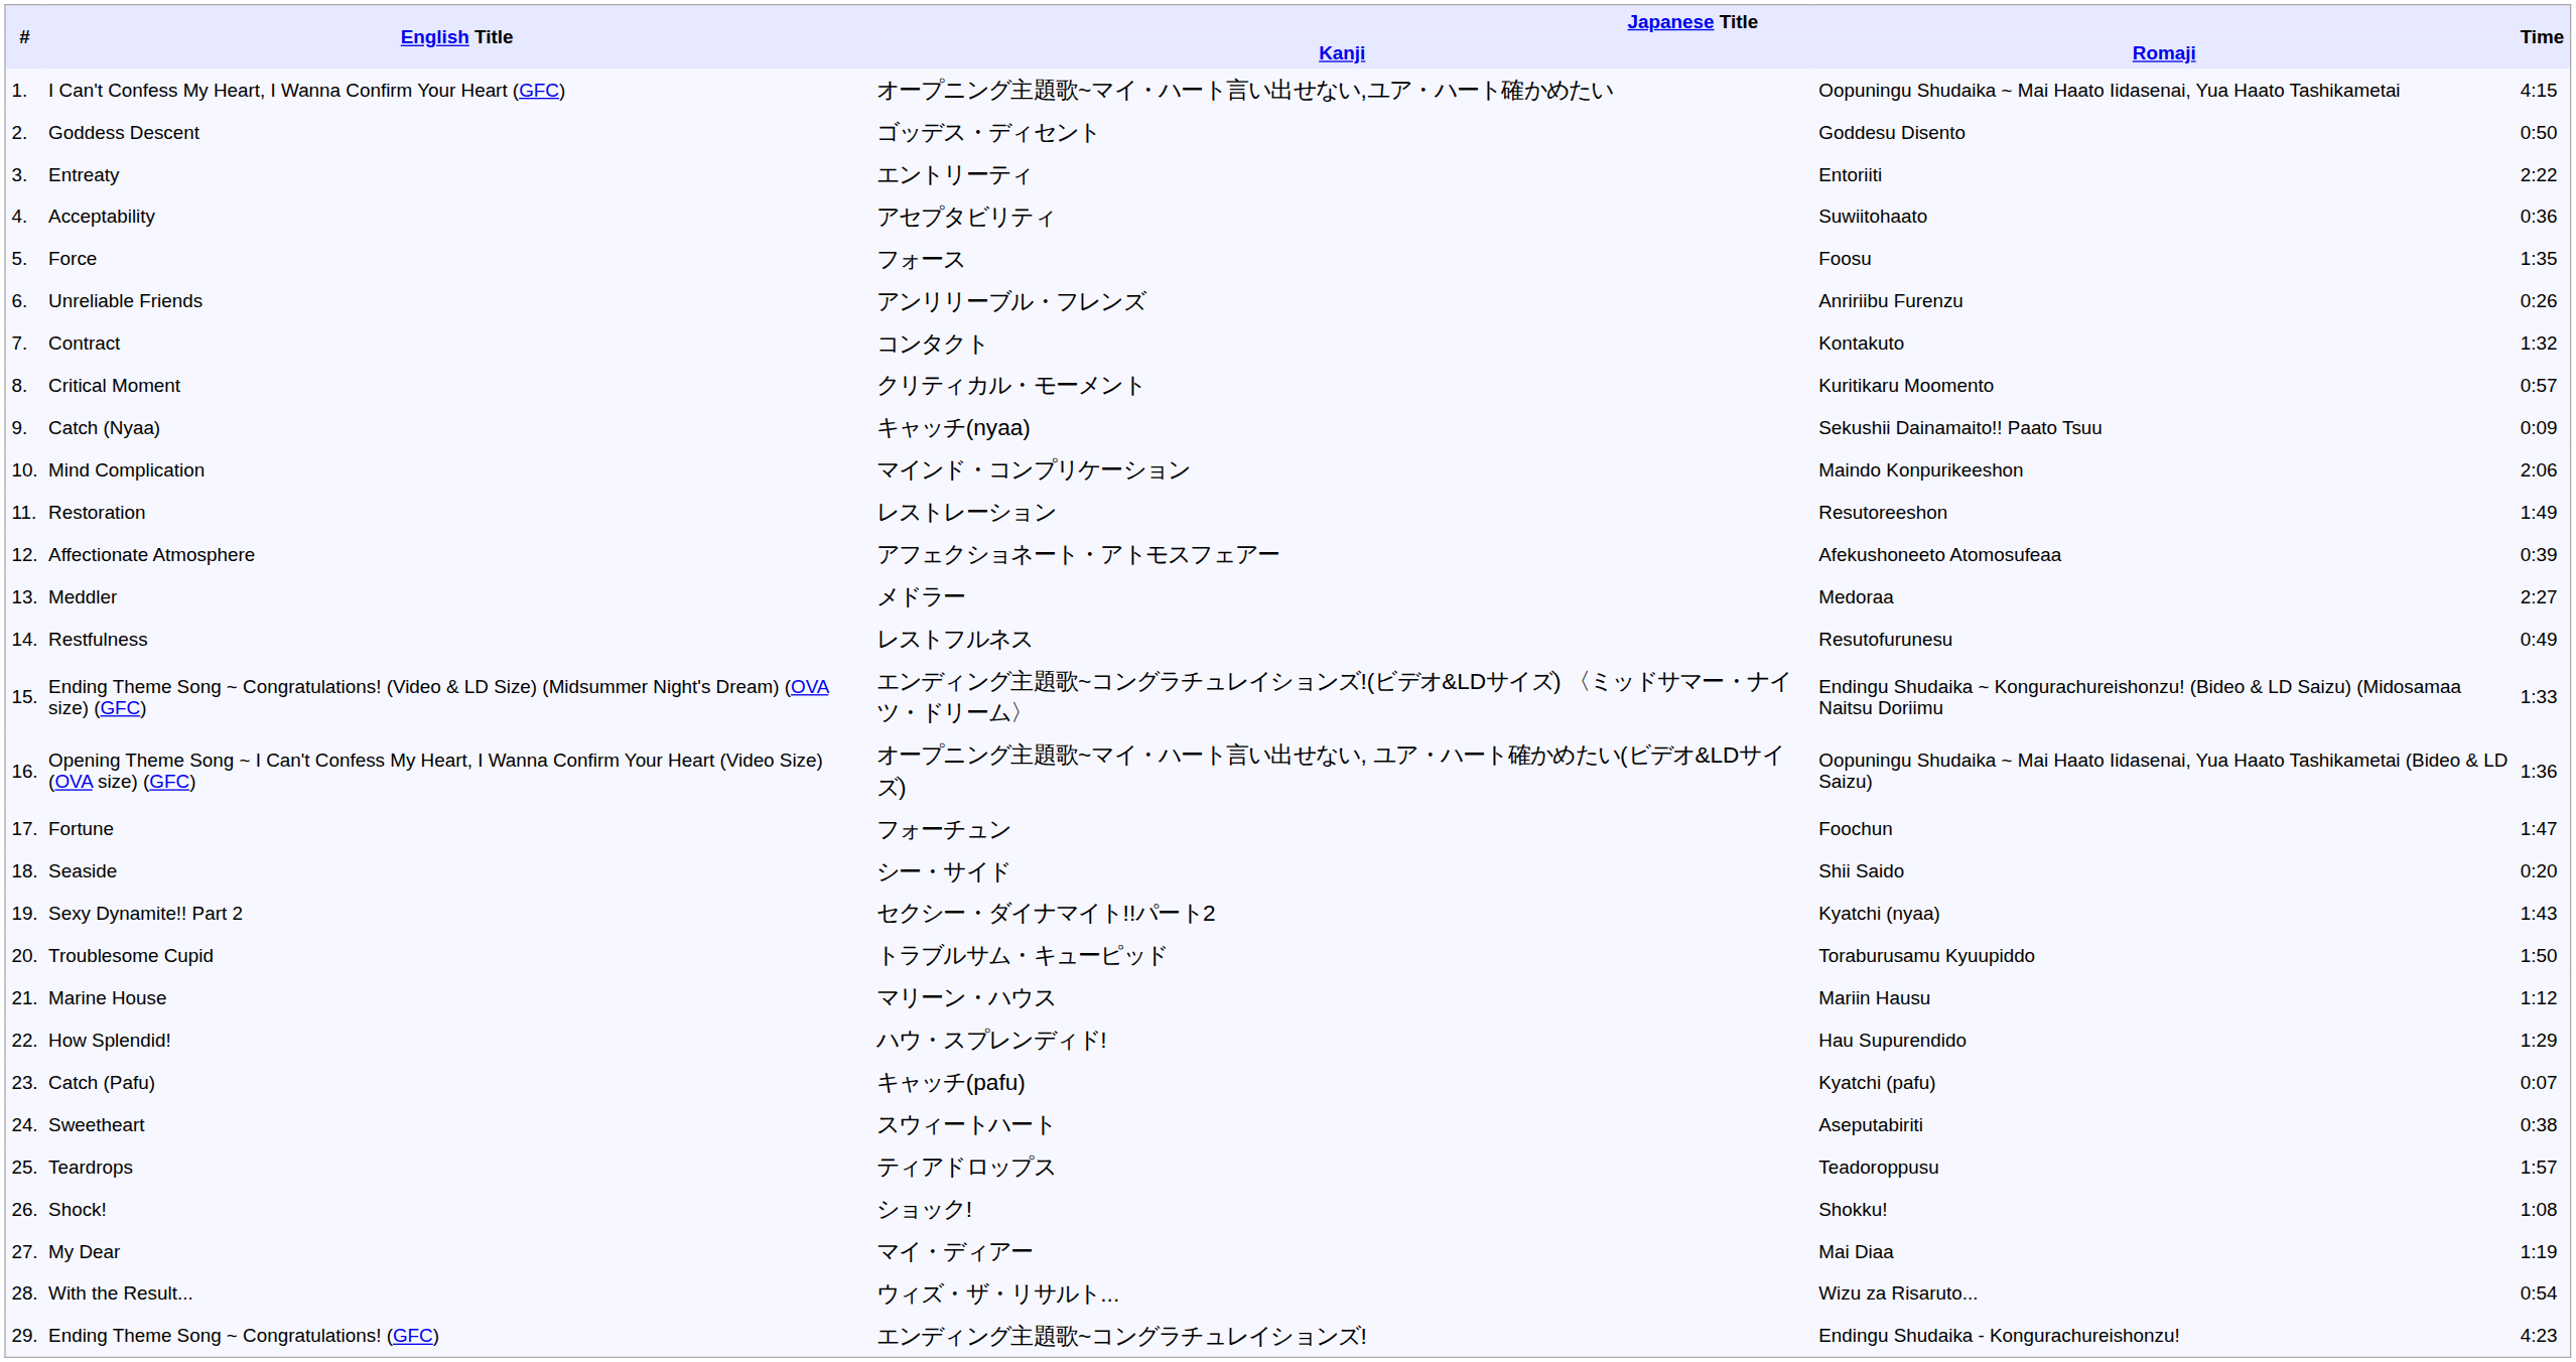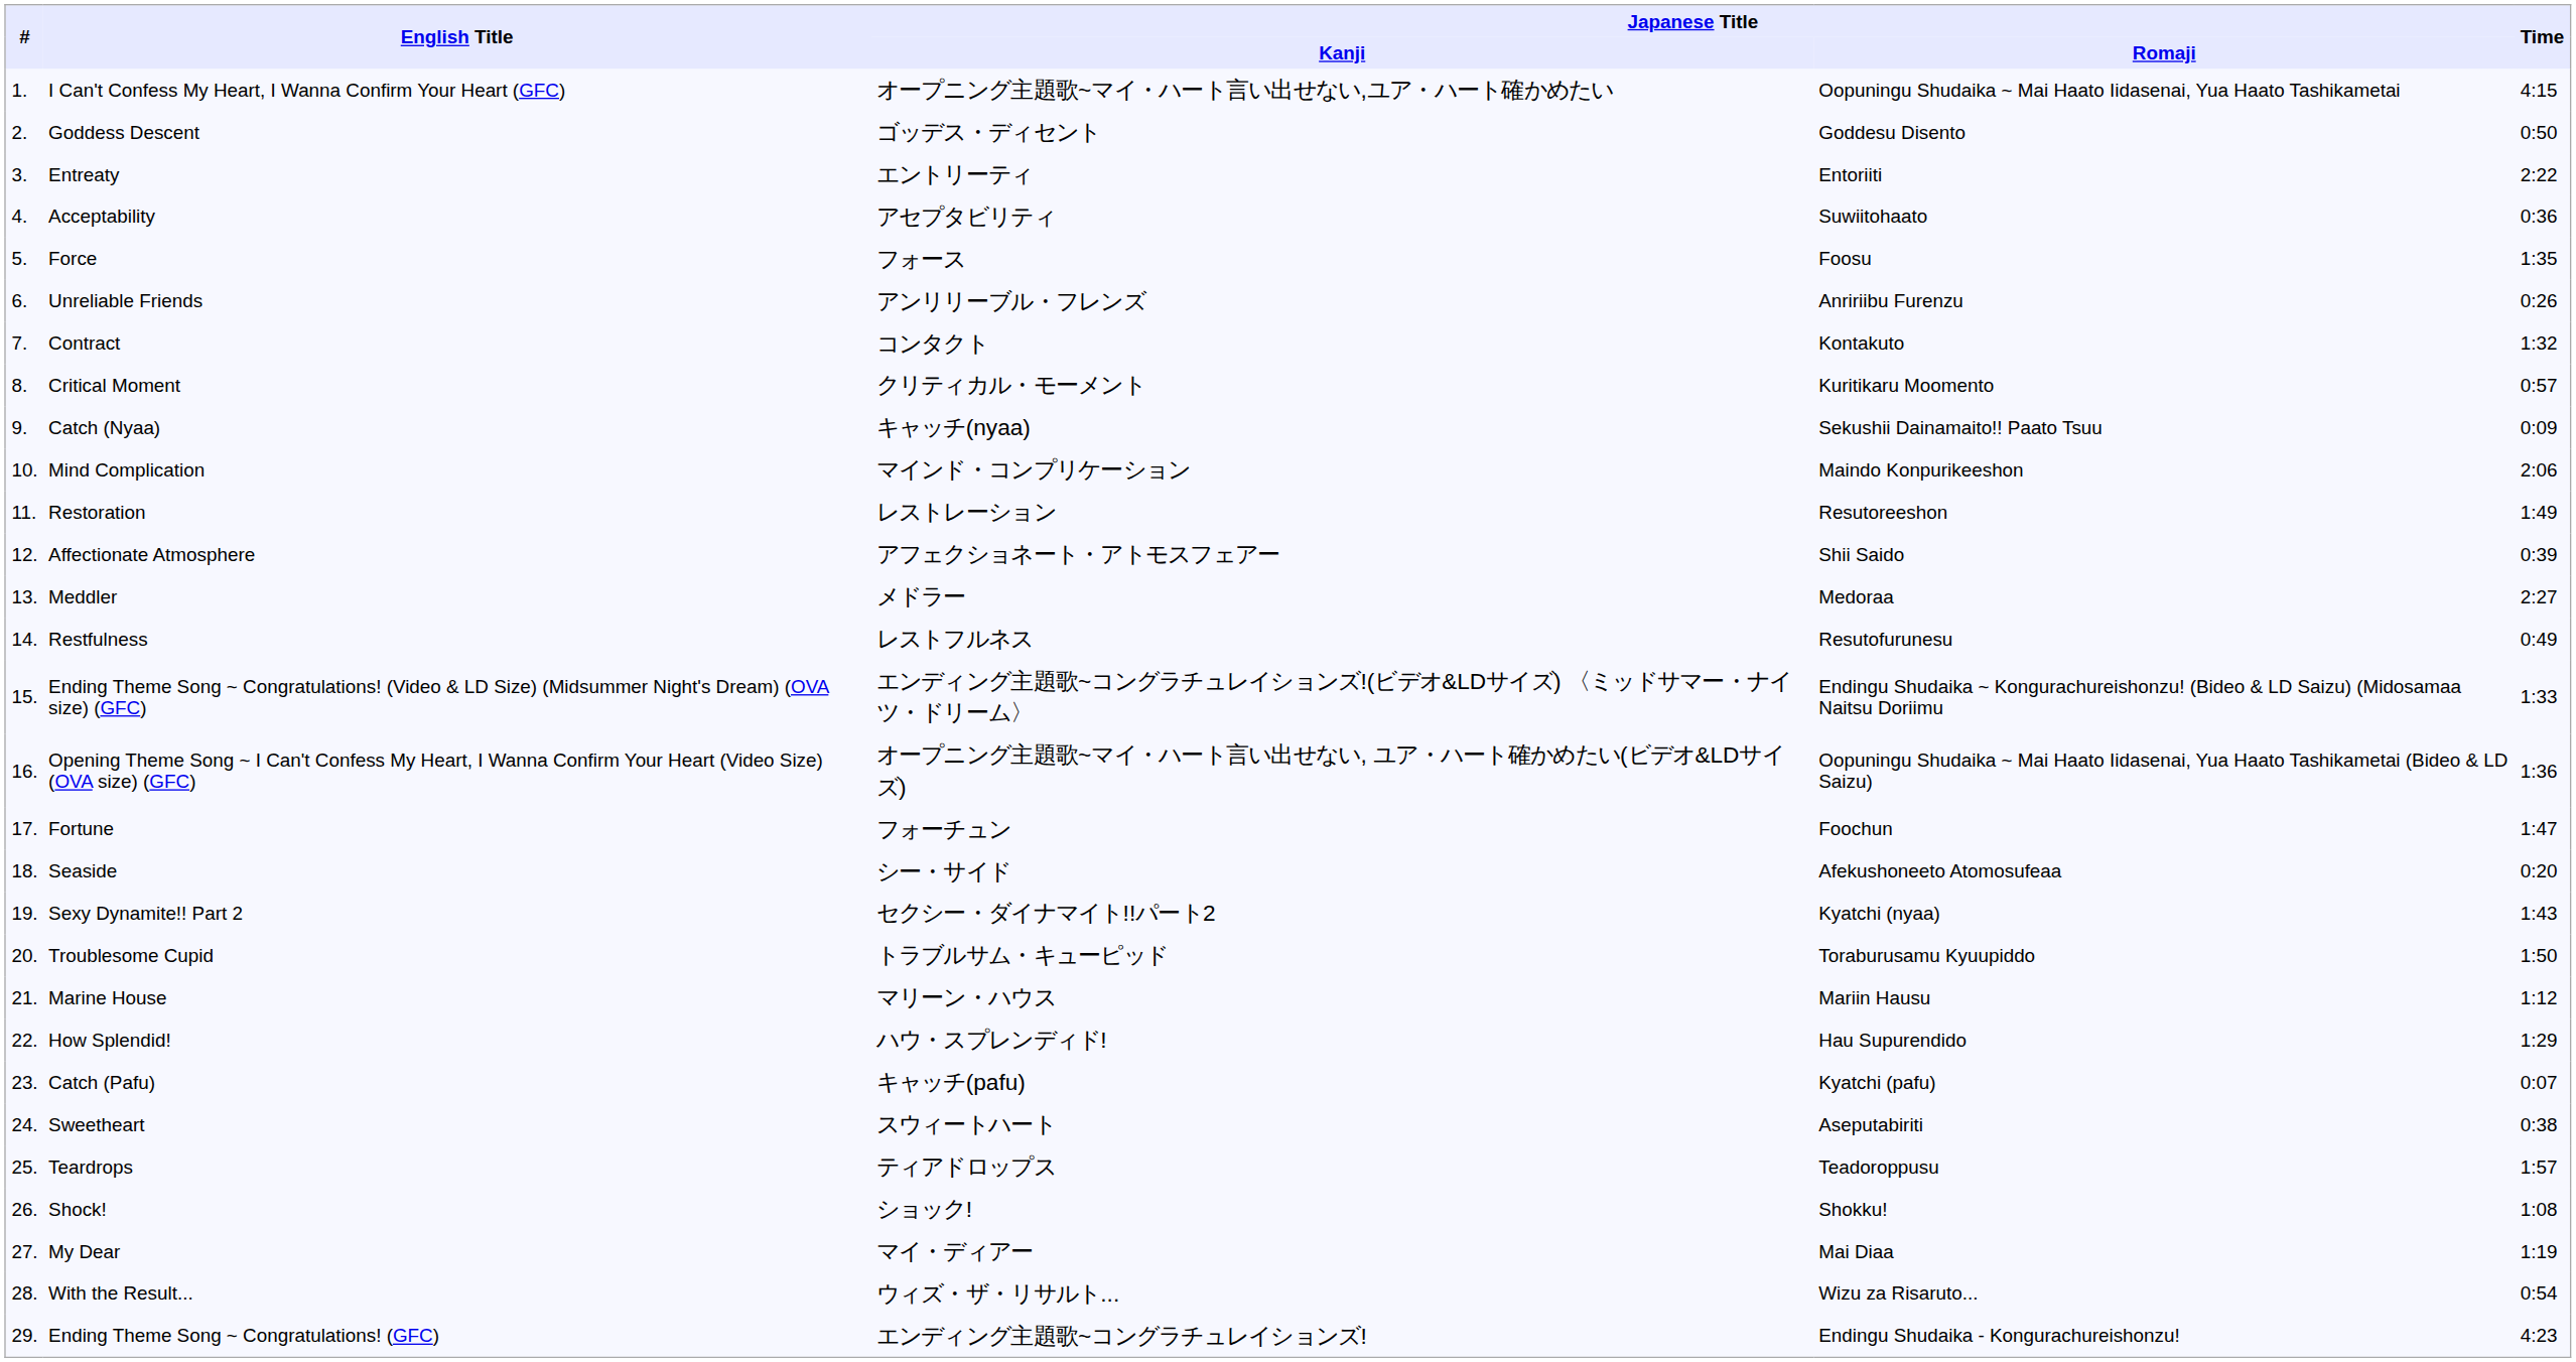Affectionate Atmosphere | Japanese Title / Romaji: Afekushoneeto Atomosufeaa -> Shii Saido
Seaside | Japanese Title / Romaji: Shii Saido -> Afekushoneeto Atomosufeaa
